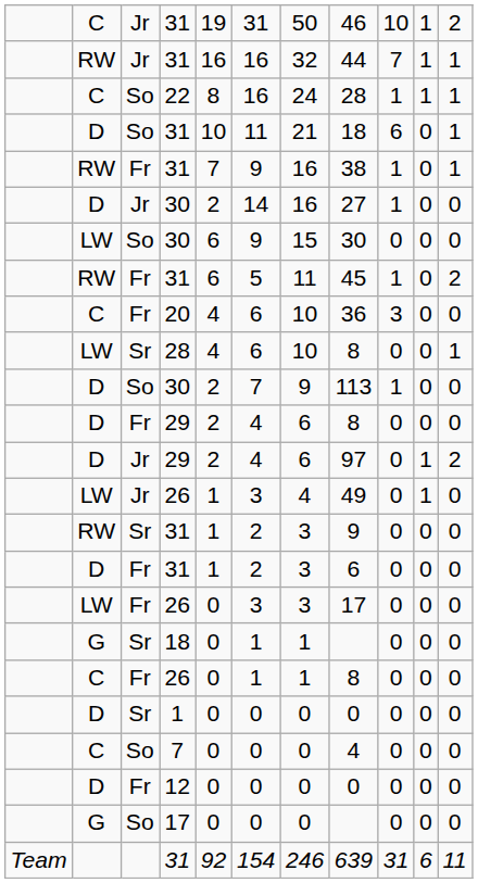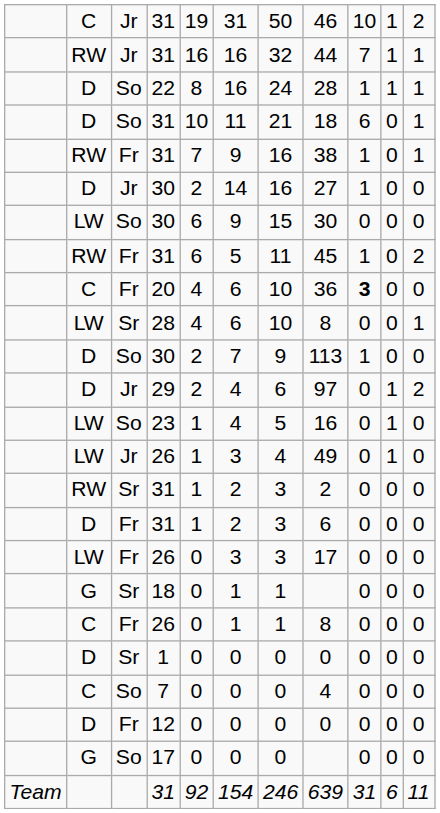22 | column 2: C -> D
20 | column 9: normal -> bold
- row: D | Fr | 29 | 2 | 4 | 6 | 8 | 0 | 0 | 0
+ row: LW | So | 23 | 1 | 4 | 5 | 16 | 0 | 1 | 0
Sr / 31 | column 8: 9 -> 2
